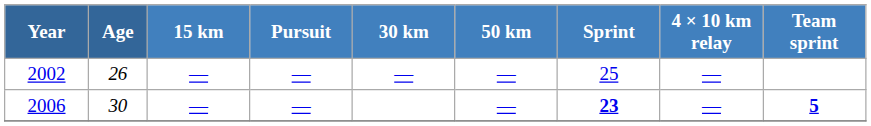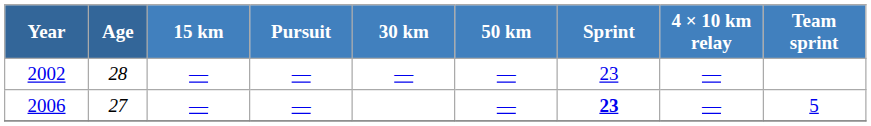2002 | Age: 26 -> 28
2002 | Sprint: 25 -> 23
2006 | Age: 30 -> 27
2006 | Team sprint: bold -> normal
